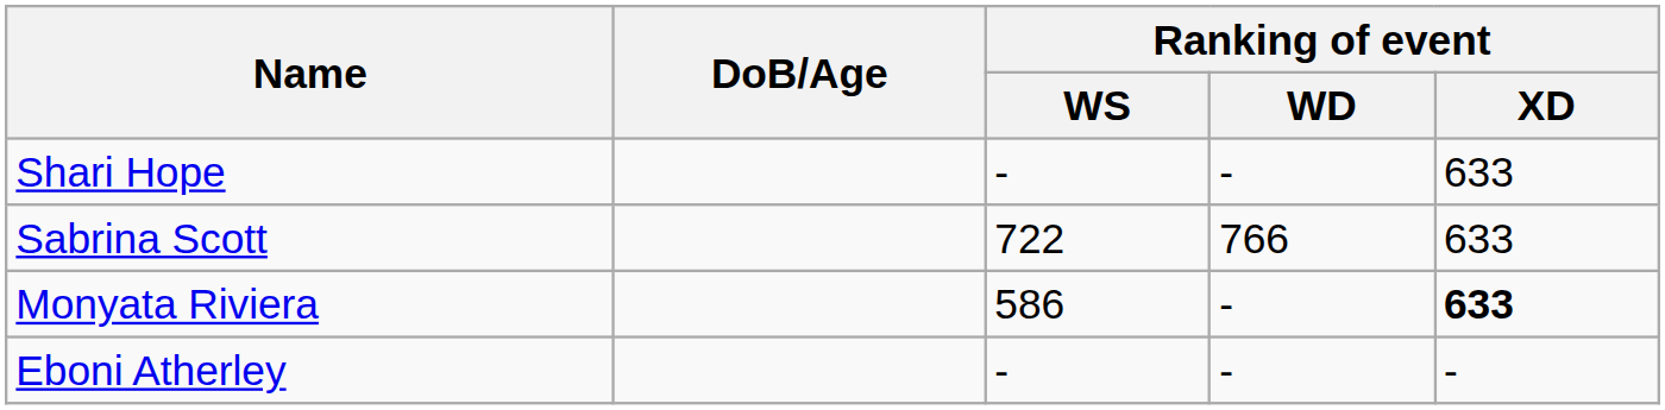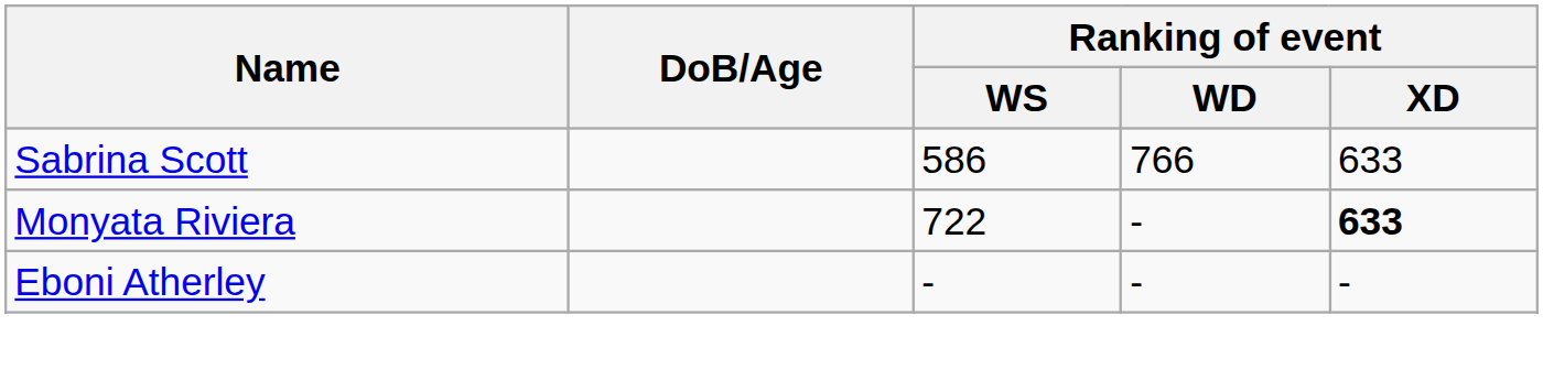- row: Shari Hope | - | - | 633
Sabrina Scott | Ranking of event / WS: 722 -> 586
Monyata Riviera | Ranking of event / WS: 586 -> 722
